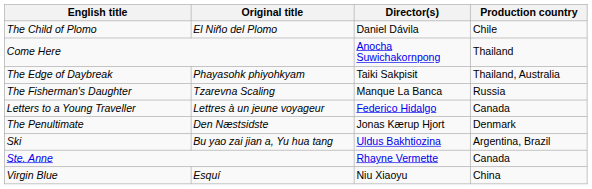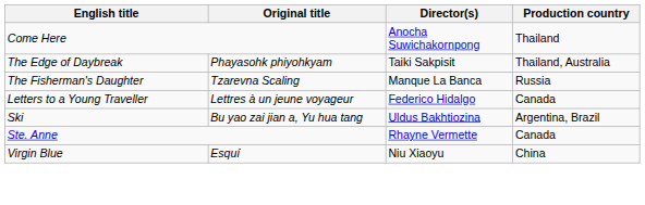- row: The Child of Plomo | El Niño del Plomo | Daniel Dávila | Chile
- row: The Penultimate | Den Næstsidste | Jonas Kærup Hjort | Denmark
